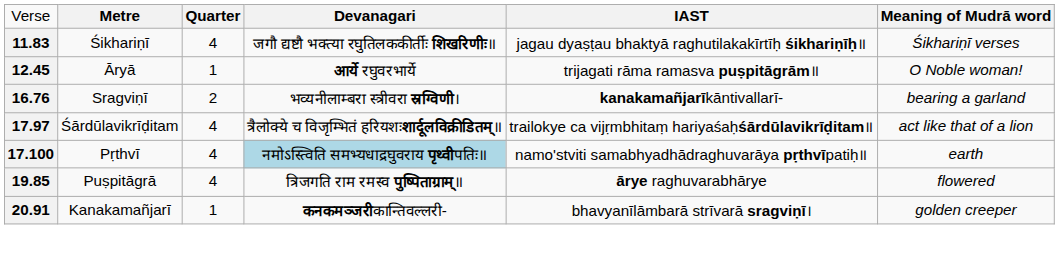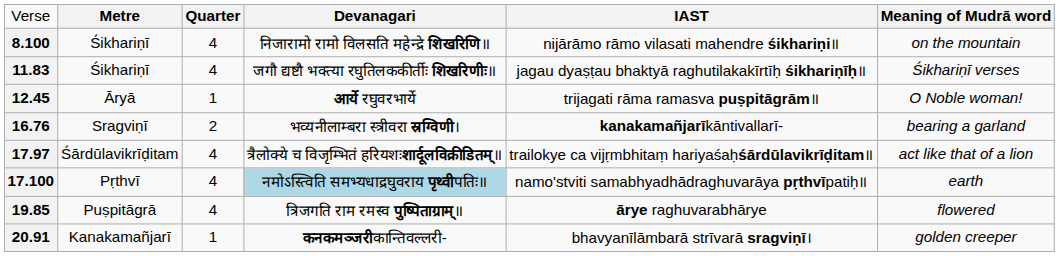+ row: 8.100 | Śikhariṇī | 4 | निजारामो रामो विलसति महेन्द्रे शिखरिणि॥ | nijārāmo rāmo vilasati mahendre śikhariṇi॥ | on the mountain
